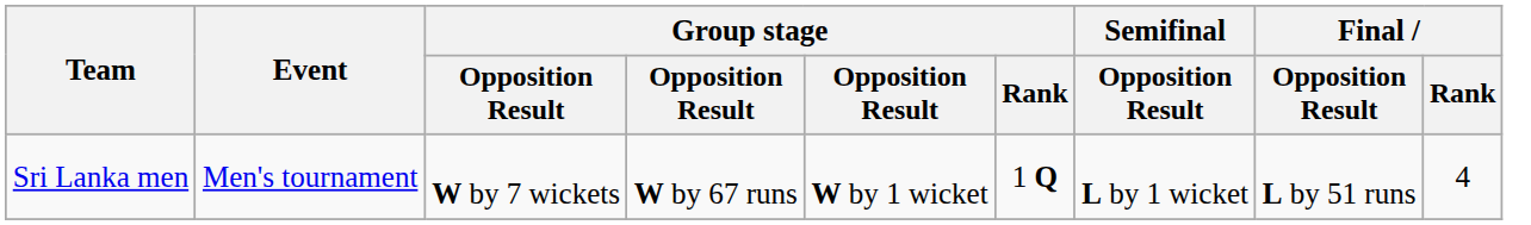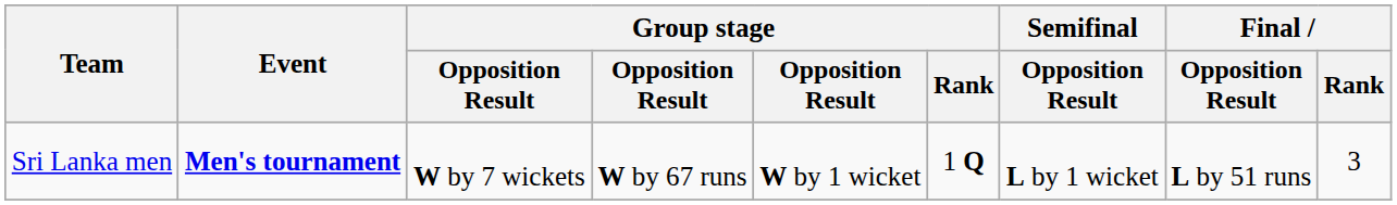Sri Lanka men | Event: normal -> bold
Sri Lanka men | Final / Rank: 4 -> 3
